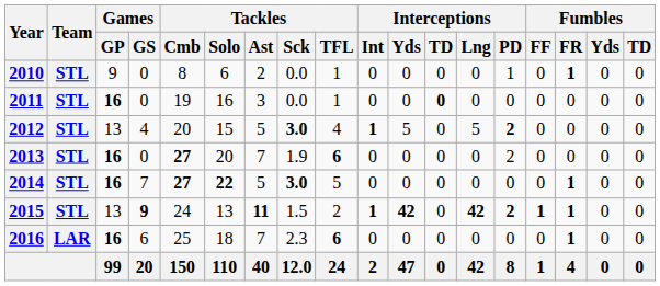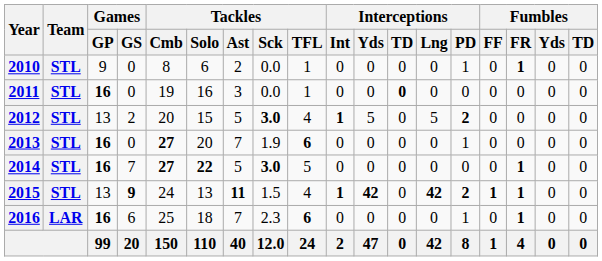2012 | Games / GS: 4 -> 2
2013 | Interceptions / PD: 2 -> 1
2015 | Tackles / TFL: 2 -> 4
2016 | Interceptions / PD: 0 -> 1
